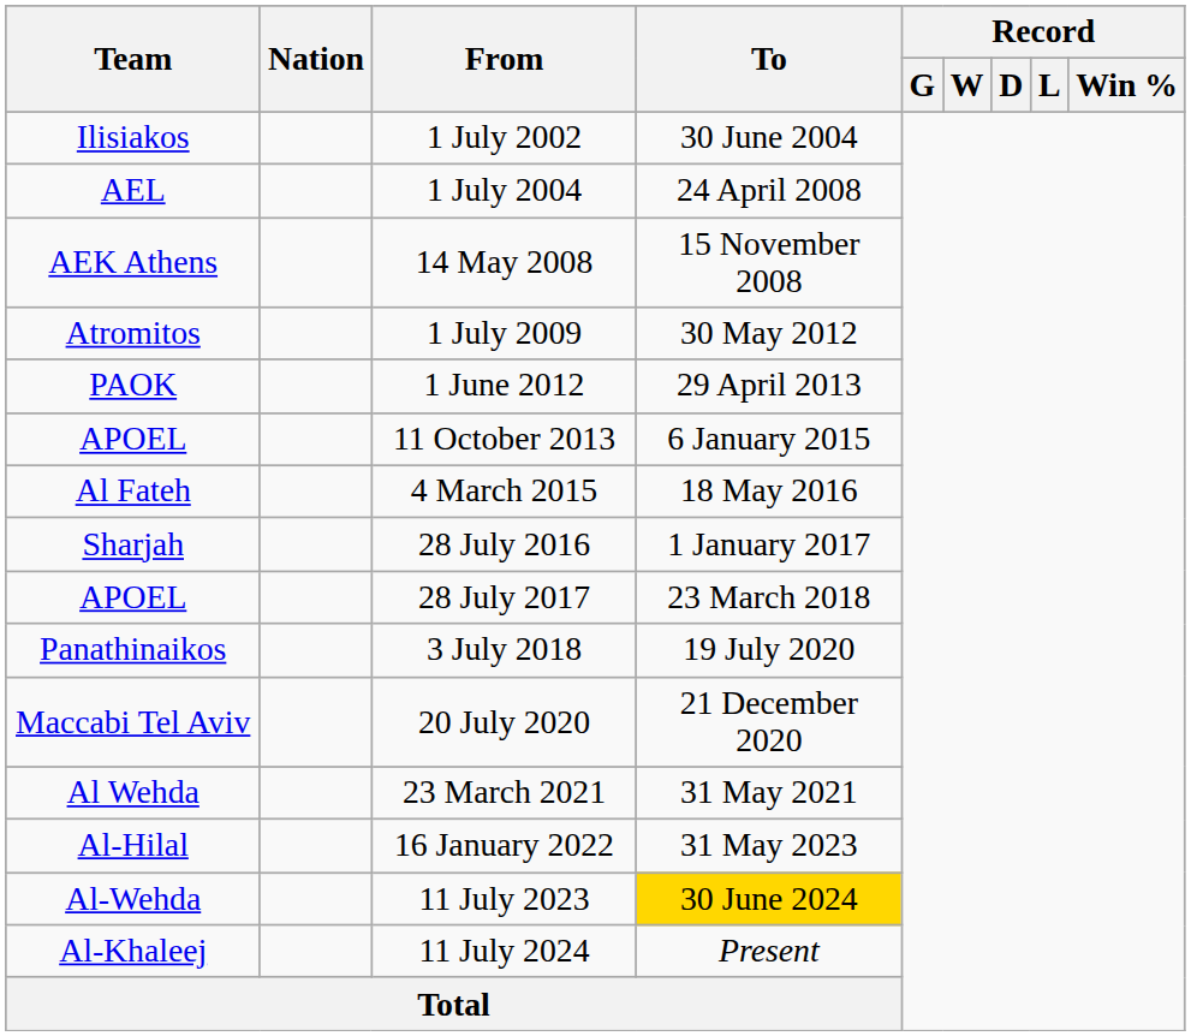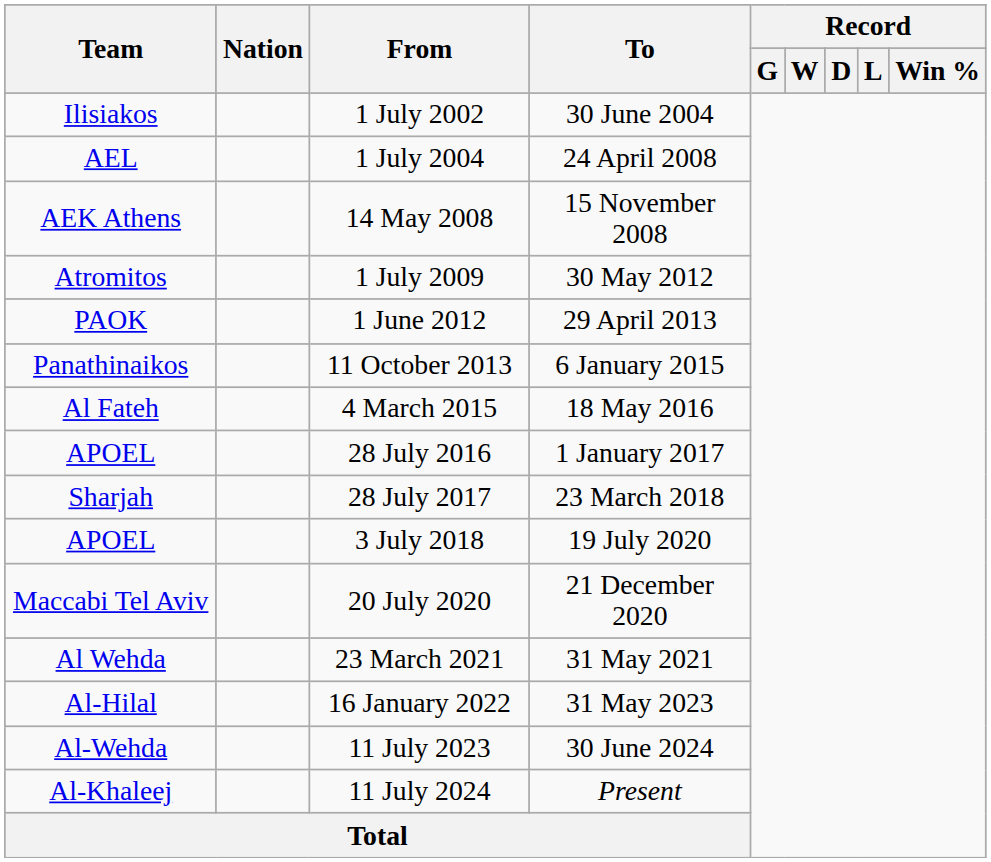11 October 2013 | Team: APOEL -> Panathinaikos
28 July 2016 | Team: Sharjah -> APOEL
28 July 2017 | Team: APOEL -> Sharjah
3 July 2018 | Team: Panathinaikos -> APOEL
11 July 2023 | To: gold background -> no background
